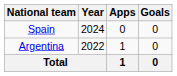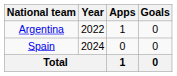rows swapped: Argentina <-> Spain
